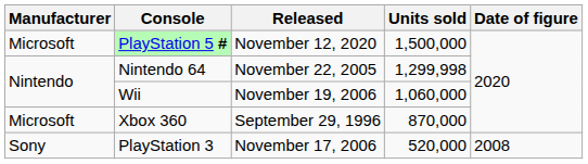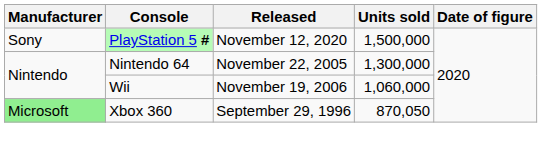PlayStation 5 # | Manufacturer: Microsoft -> Sony
Nintendo 64 | Units sold: 1,299,998 -> 1,300,000
Xbox 360 | Manufacturer: no background -> lightgreen background
Xbox 360 | Units sold: 870,000 -> 870,050
- row: Sony | PlayStation 3 | November 17, 2006 | 520,000 | 2008
